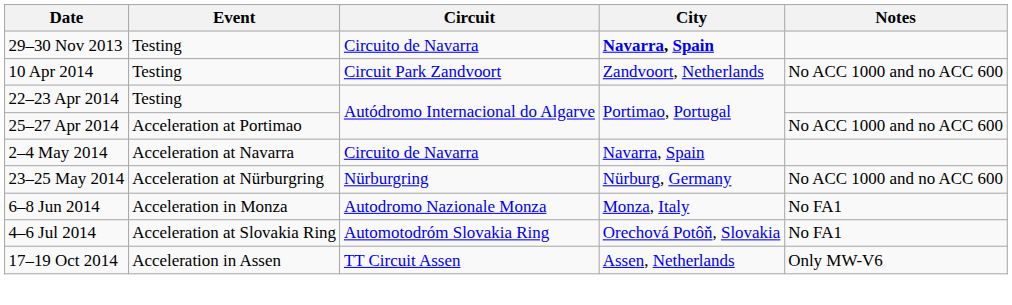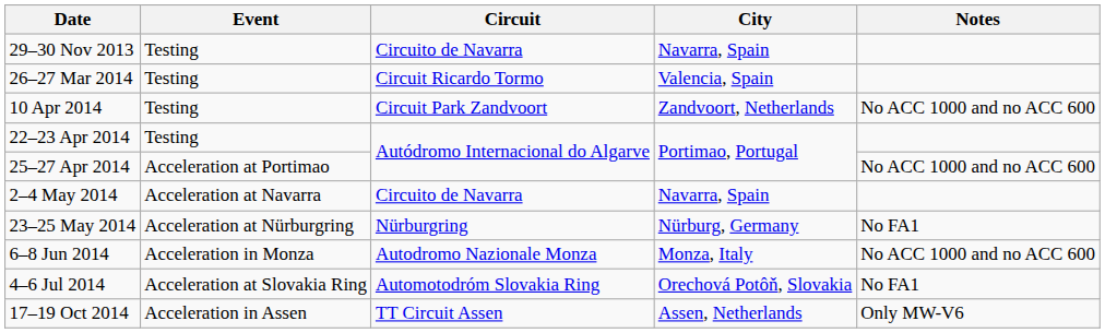29–30 Nov 2013 | City: bold -> normal
+ row: 26–27 Mar 2014 | Testing | Circuit Ricardo Tormo | Valencia, Spain
23–25 May 2014 | Notes: No ACC 1000 and no ACC 600 -> No FA1
6–8 Jun 2014 | Notes: No FA1 -> No ACC 1000 and no ACC 600
